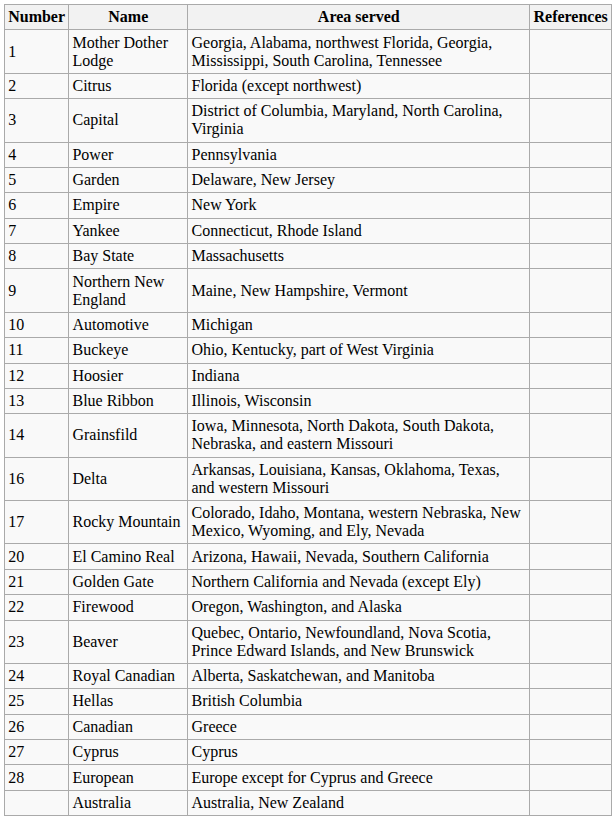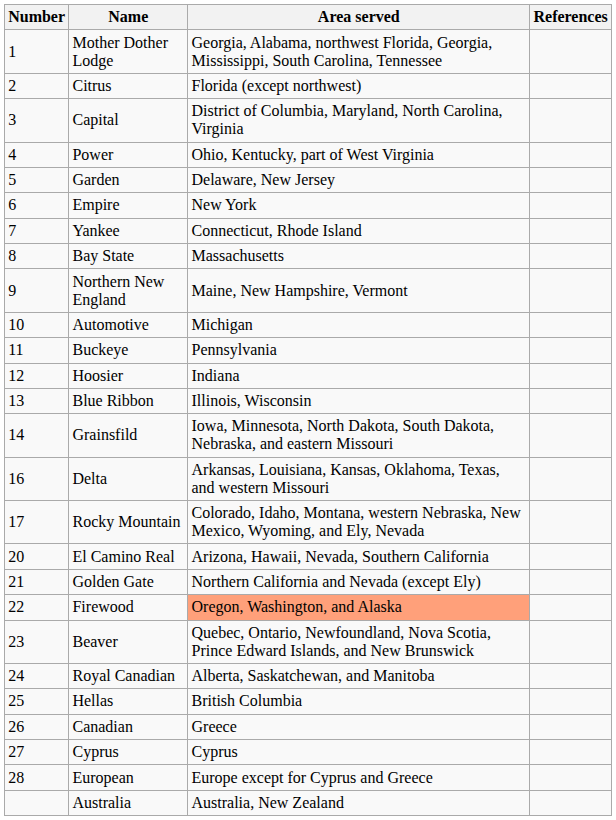Power | Area served: Pennsylvania -> Ohio, Kentucky, part of West Virginia
Buckeye | Area served: Ohio, Kentucky, part of West Virginia -> Pennsylvania
Firewood | Area served: no background -> lightsalmon background
